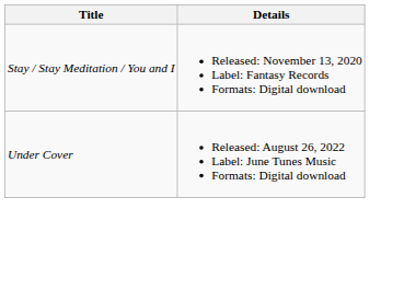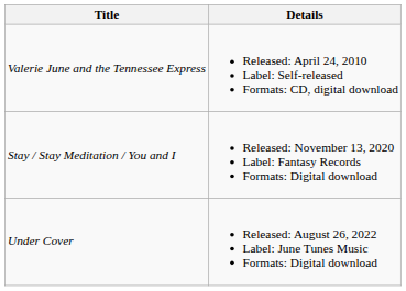+ row: Valerie June and the Tennessee Express | Released: April 24, 2010 Label: Self-released Formats: CD, digital download
